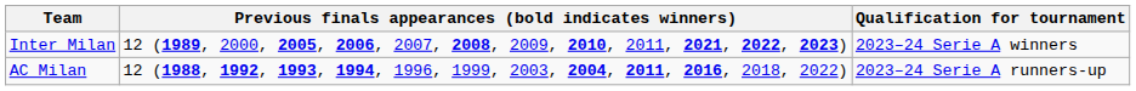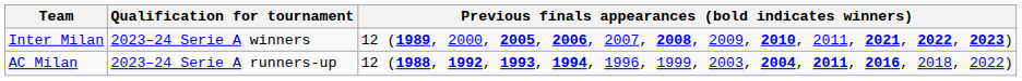columns swapped: Qualification for tournament <-> Previous finals appearances (bold indicates winners)
